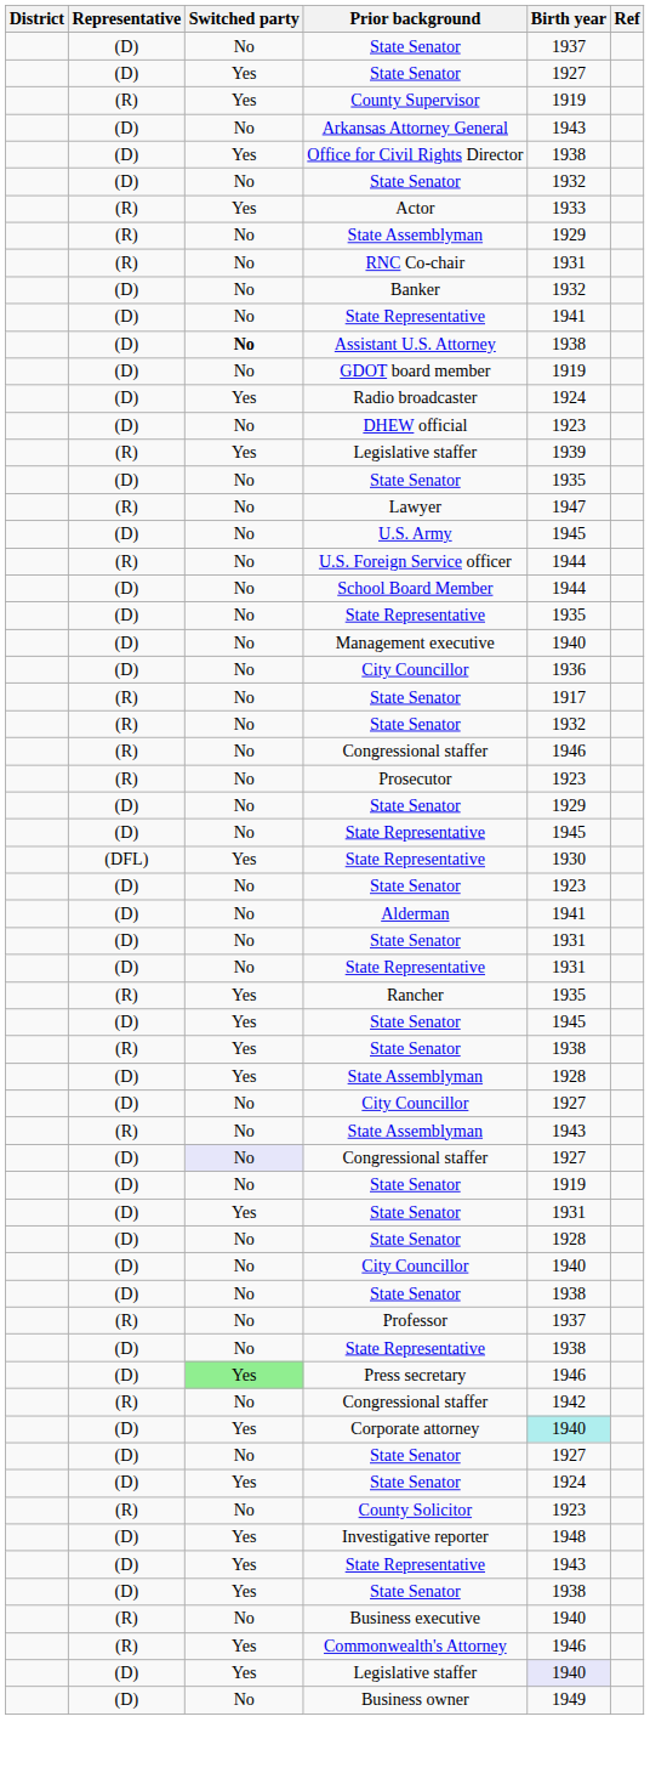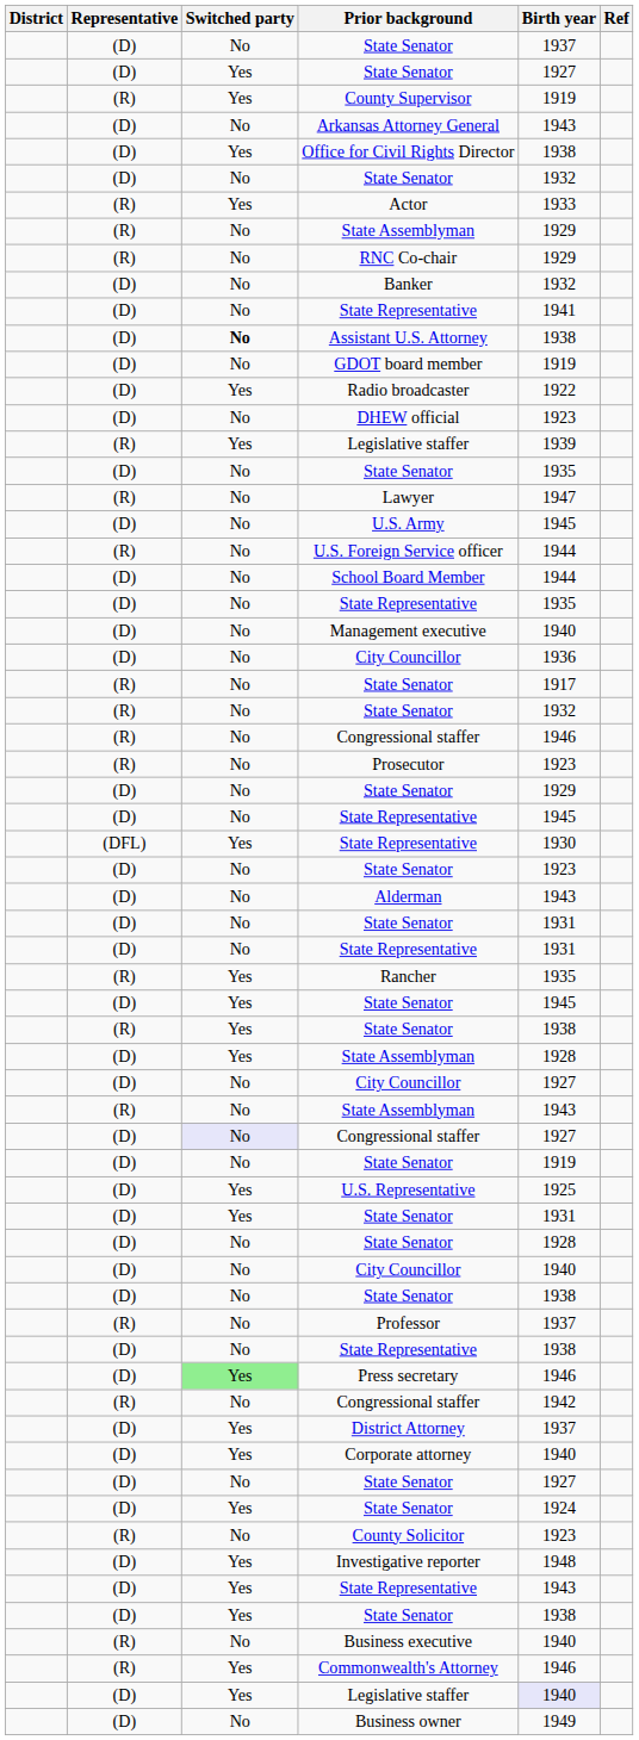RNC Co-chair | Birth year: 1931 -> 1929
Radio broadcaster | Birth year: 1924 -> 1922
Alderman | Birth year: 1941 -> 1943
+ row: (D) | Yes | U.S. Representative | 1925
+ row: (D) | Yes | District Attorney | 1937
Corporate attorney | Birth year: paleturquoise background -> no background
